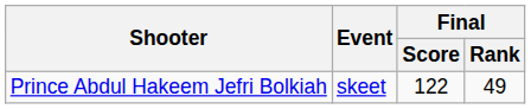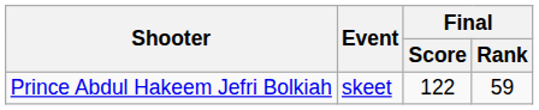Prince Abdul Hakeem Jefri Bolkiah | Final / Rank: 49 -> 59
